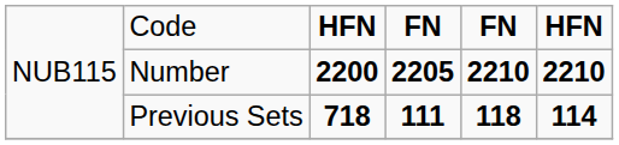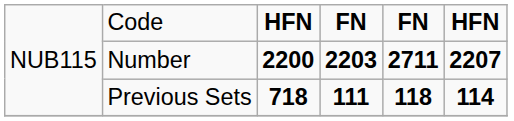Number | column 4: 2205 -> 2203
Number | column 5: 2210 -> 2711
Number | column 6: 2210 -> 2207
